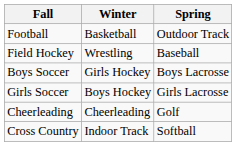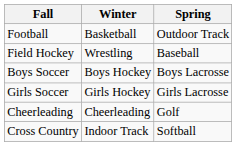Boys Soccer | Winter: Girls Hockey -> Boys Hockey
Girls Soccer | Winter: Boys Hockey -> Girls Hockey
